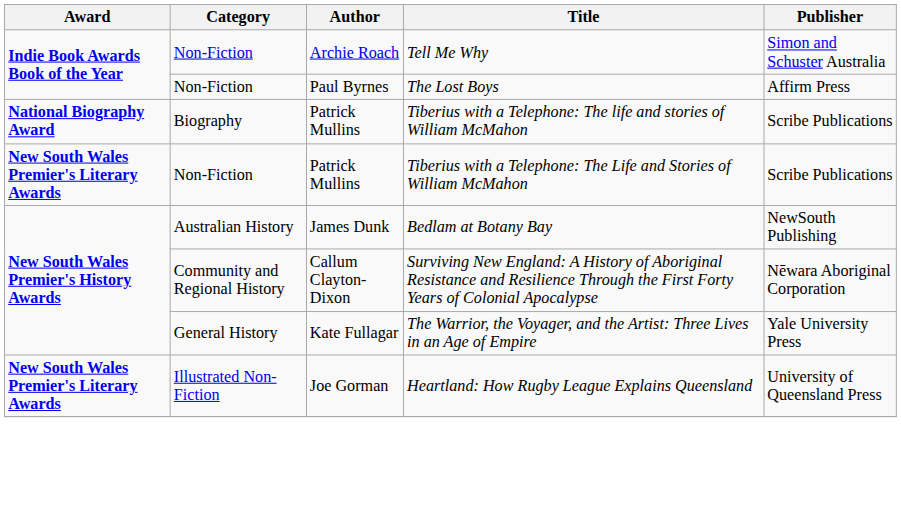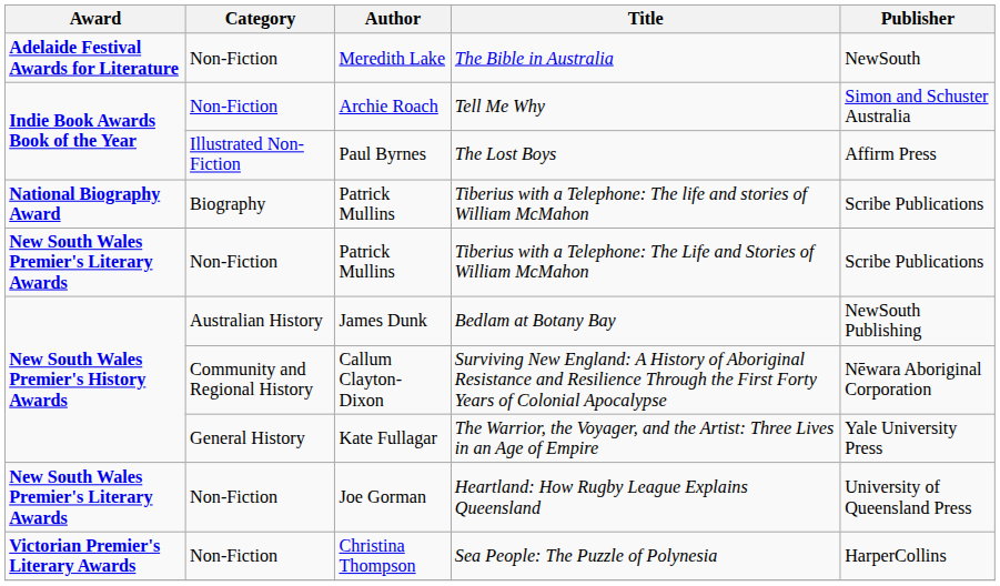+ row: Adelaide Festival Awards for Literature | Non-Fiction | Meredith Lake | The Bible in Australia | NewSouth
The Lost Boys | Category: Non-Fiction -> Illustrated Non-Fiction
Heartland: How Rugby League Explains Queensland | Category: Illustrated Non-Fiction -> Non-Fiction
+ row: Victorian Premier's Literary Awards | Non-Fiction | Christina Thompson | Sea People: The Puzzle of Polynesia | HarperCollins
